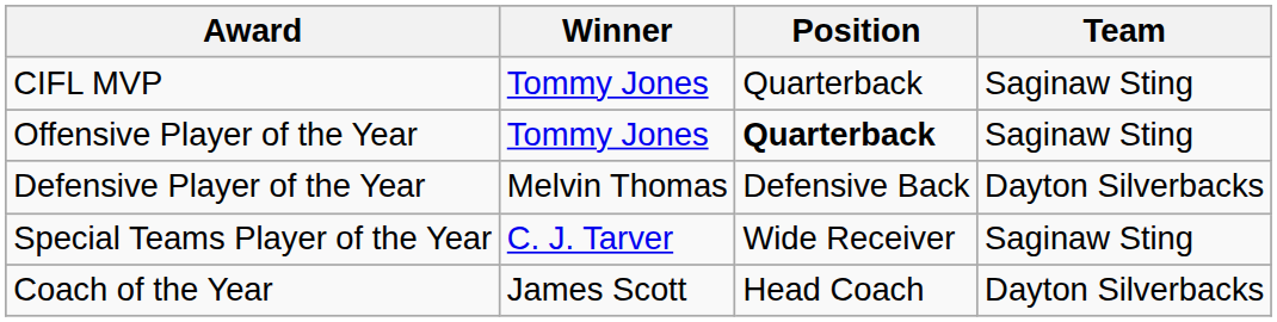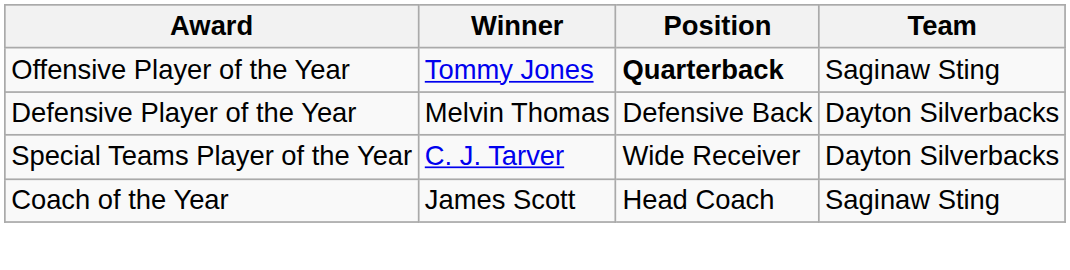- row: CIFL MVP | Tommy Jones | Quarterback | Saginaw Sting
Special Teams Player of the Year | Team: Saginaw Sting -> Dayton Silverbacks
Coach of the Year | Team: Dayton Silverbacks -> Saginaw Sting
